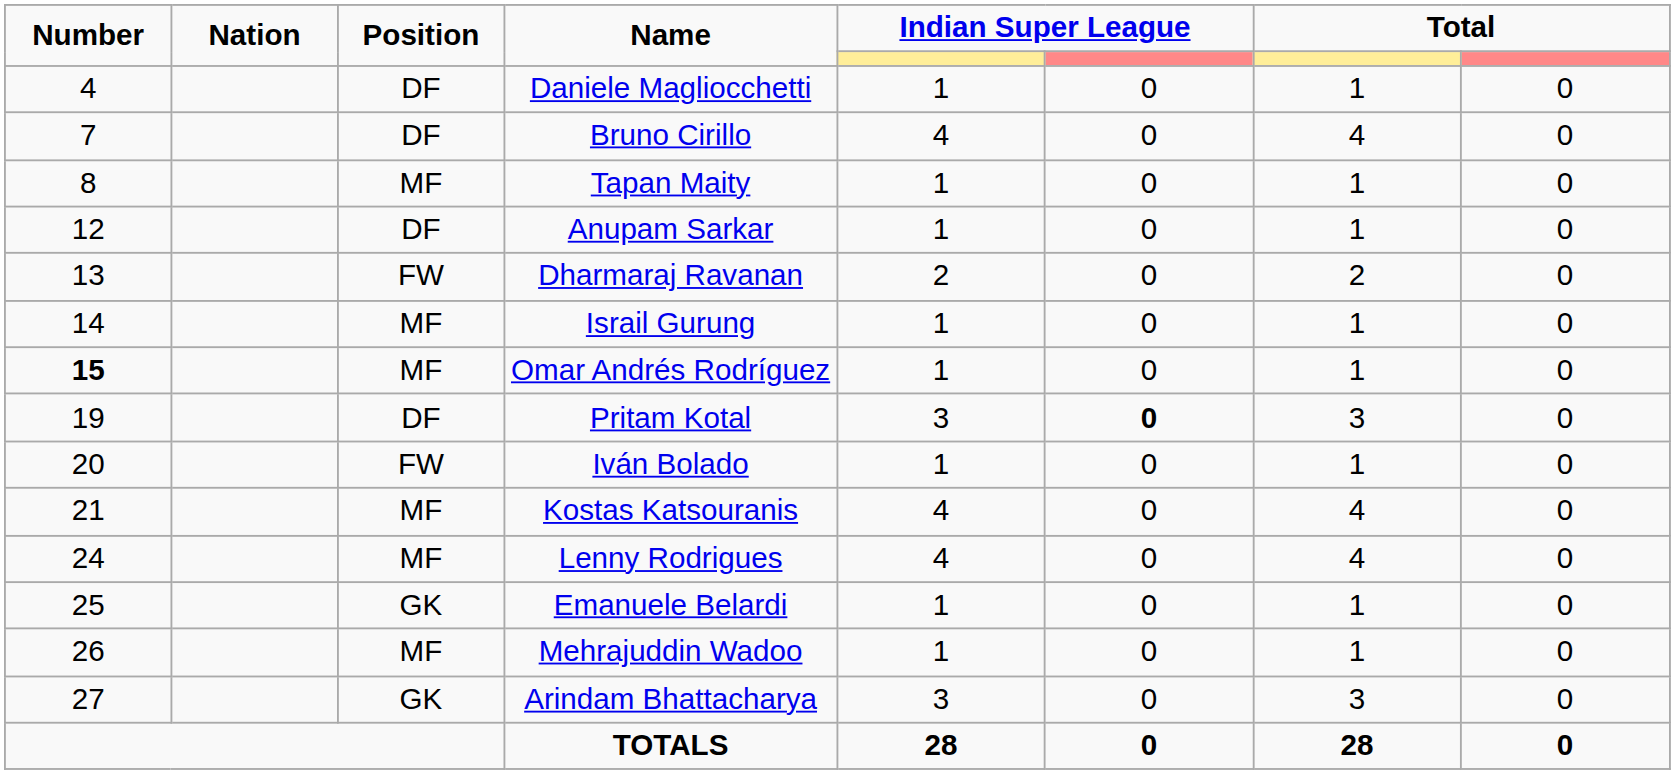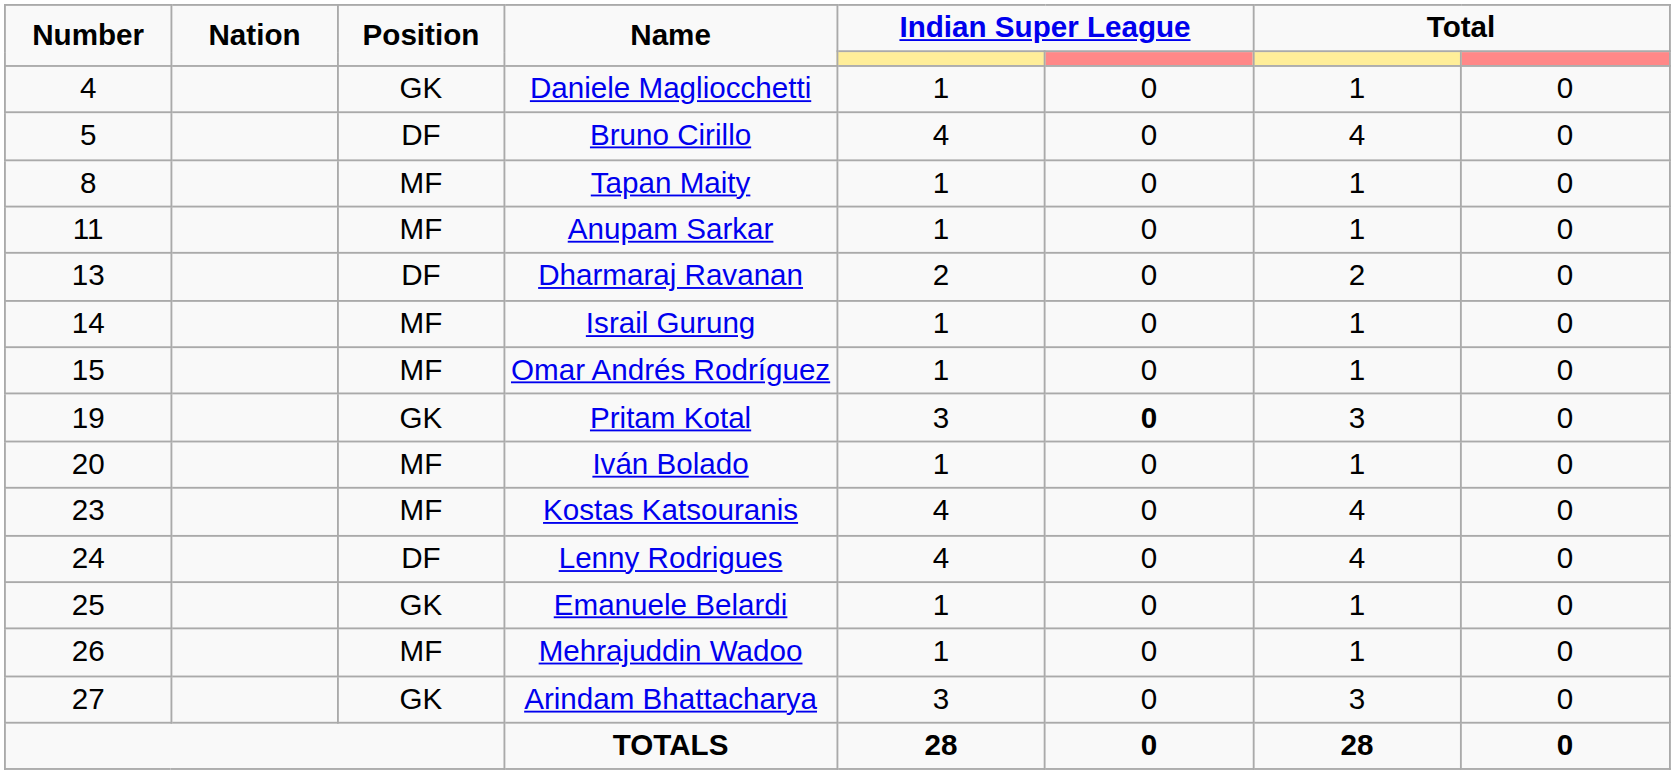Daniele Magliocchetti | Position: DF -> GK
Bruno Cirillo | Number: 7 -> 5
Anupam Sarkar | Number: 12 -> 11
Anupam Sarkar | Position: DF -> MF
Dharmaraj Ravanan | Position: FW -> DF
Omar Andrés Rodríguez | Number: bold -> normal
Pritam Kotal | Position: DF -> GK
Iván Bolado | Position: FW -> MF
Kostas Katsouranis | Number: 21 -> 23
Lenny Rodrigues | Position: MF -> DF
